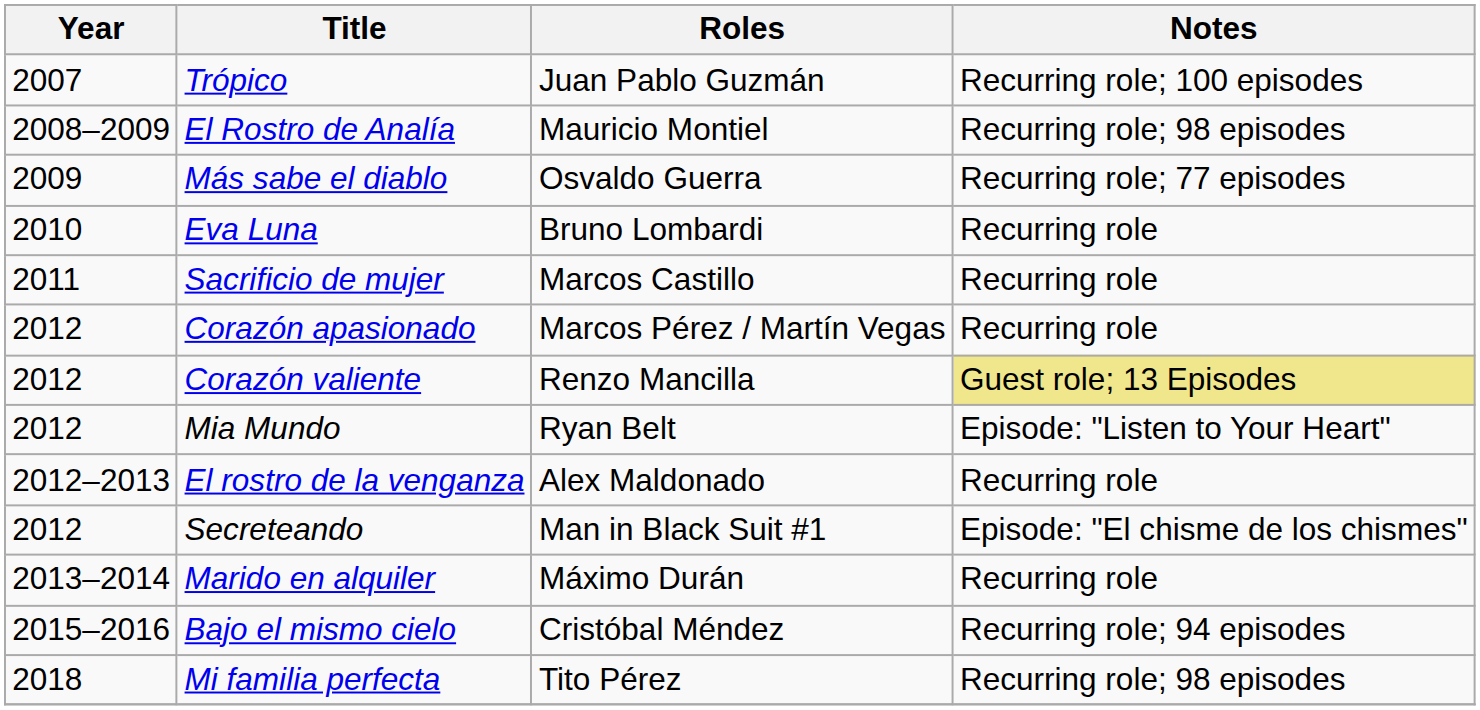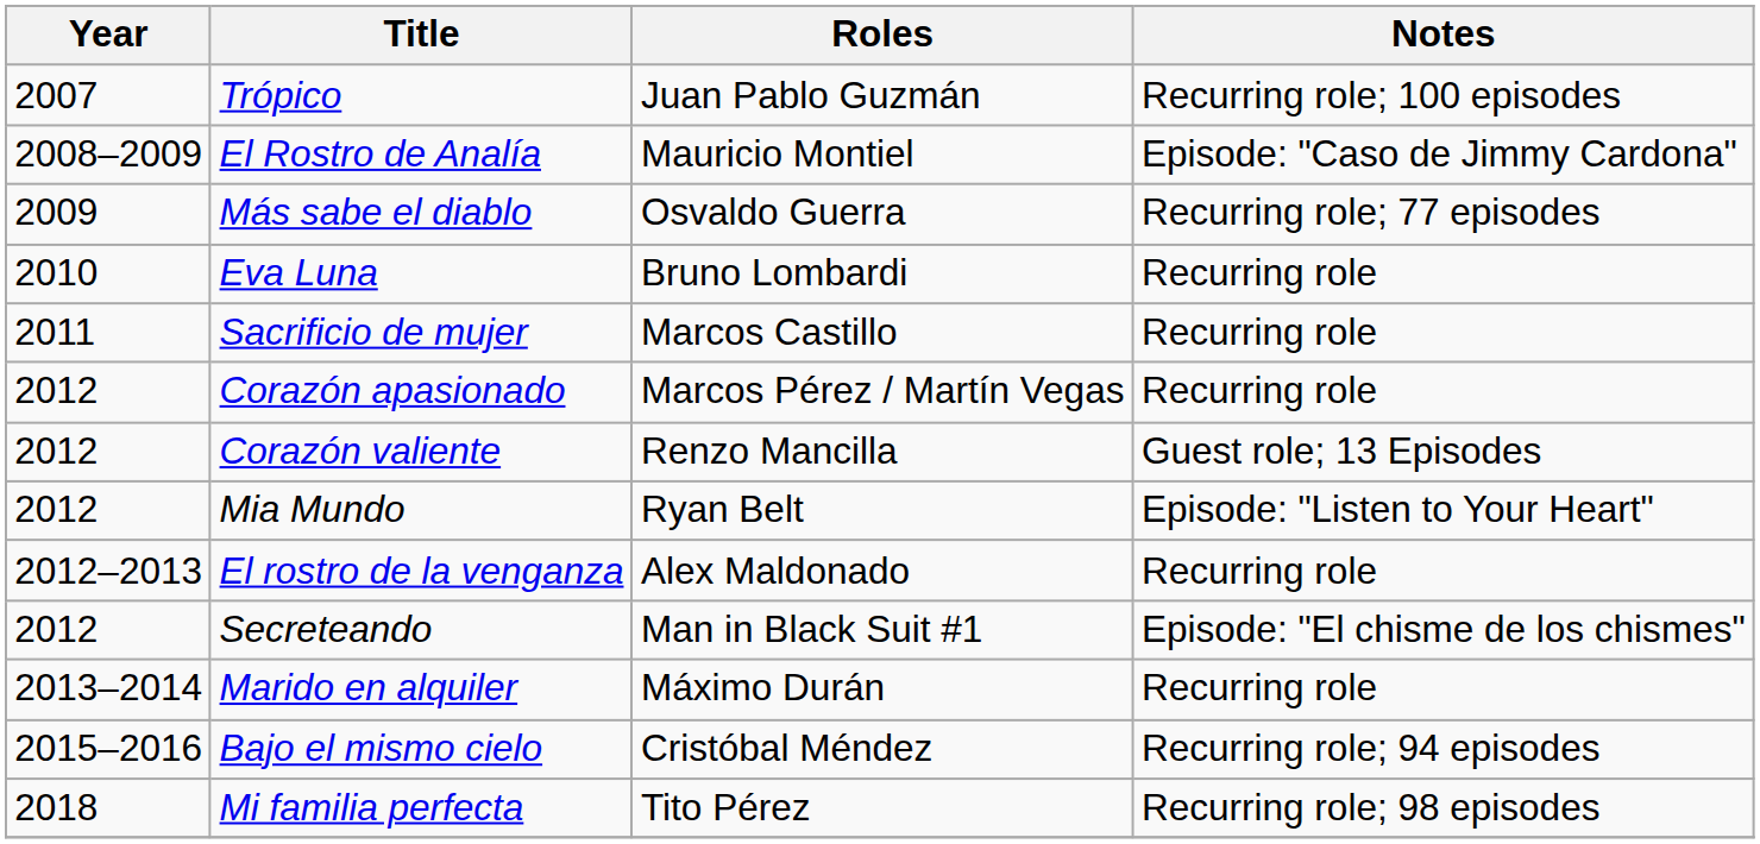El Rostro de Analía | Notes: Recurring role; 98 episodes -> Episode: "Caso de Jimmy Cardona"
Corazón valiente | Notes: khaki background -> no background
